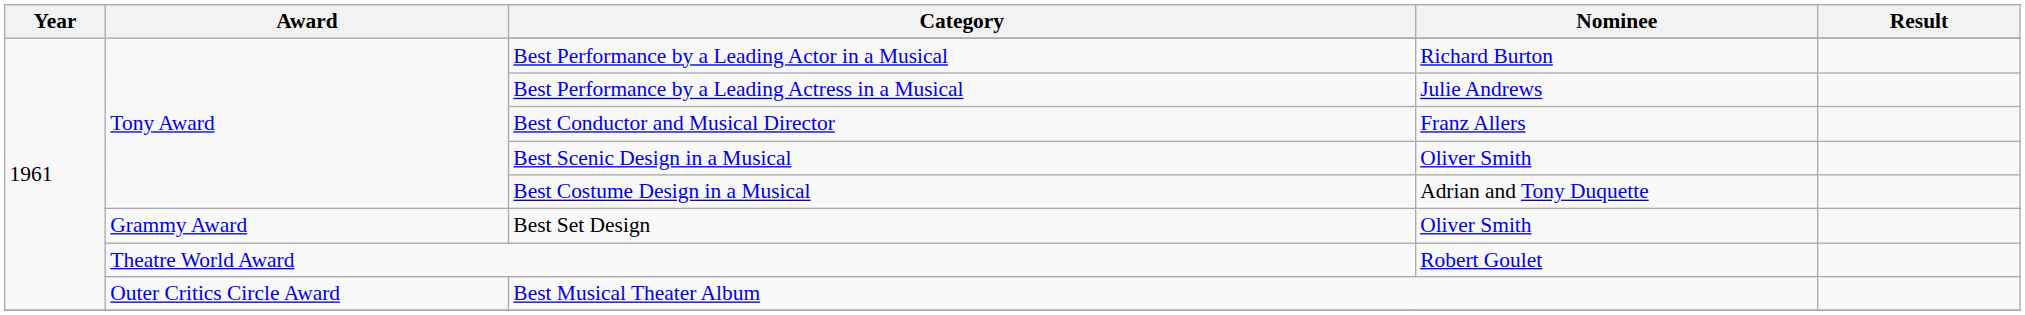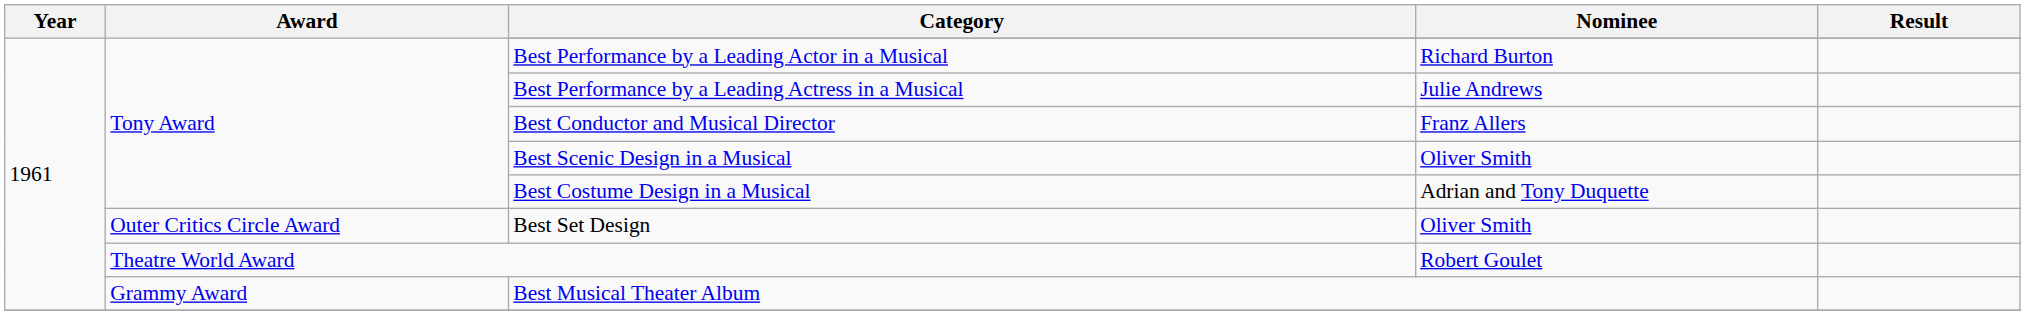Best Set Design | Award: Grammy Award -> Outer Critics Circle Award
Best Musical Theater Album | Award: Outer Critics Circle Award -> Grammy Award
